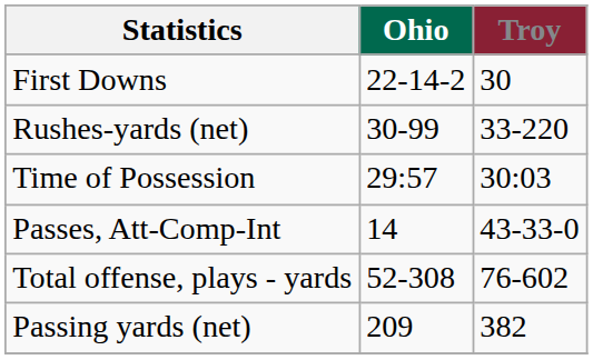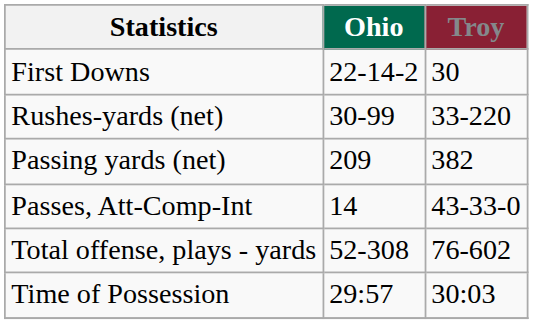rows swapped: Passing yards (net) <-> Time of Possession
